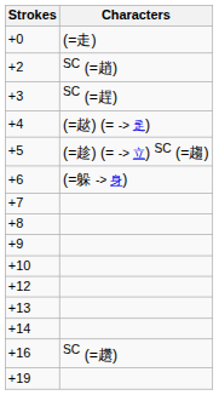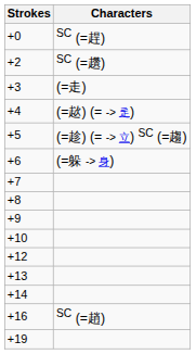+0 | Characters: (=走) -> SC (=趕)
+2 | Characters: SC (=趙) -> SC (=趲)
+3 | Characters: SC (=趕) -> (=走)
+16 | Characters: SC (=趲) -> SC (=趙)
